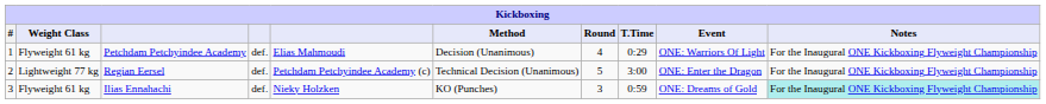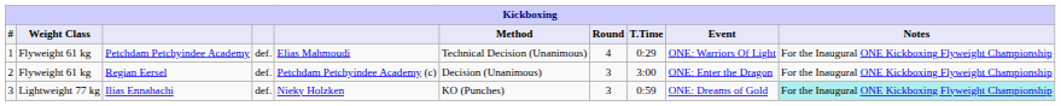Petchdam Petchyindee Academy | Method: Decision (Unanimous) -> Technical Decision (Unanimous)
Regian Eersel | Weight Class: Lightweight 77 kg -> Flyweight 61 kg
Regian Eersel | Method: Technical Decision (Unanimous) -> Decision (Unanimous)
Regian Eersel | Round: 5 -> 3
Ilias Ennahachi | Weight Class: Flyweight 61 kg -> Lightweight 77 kg
